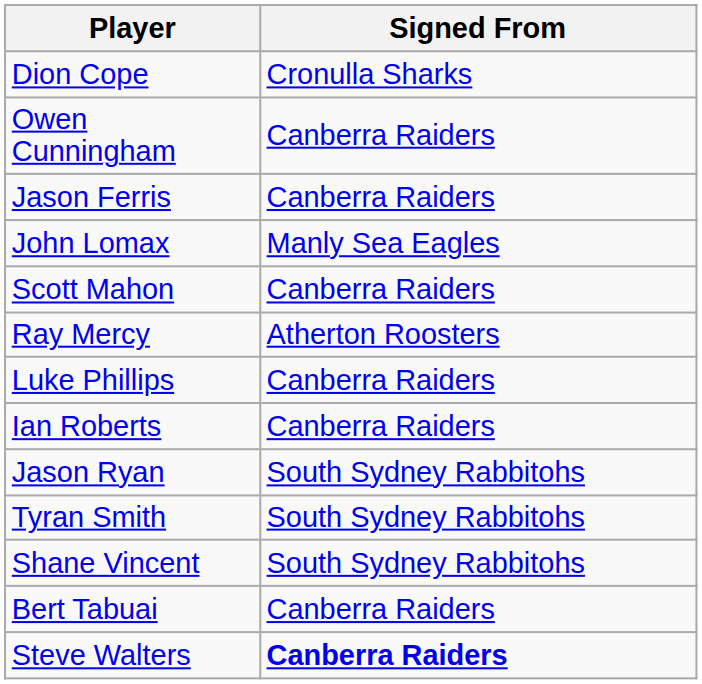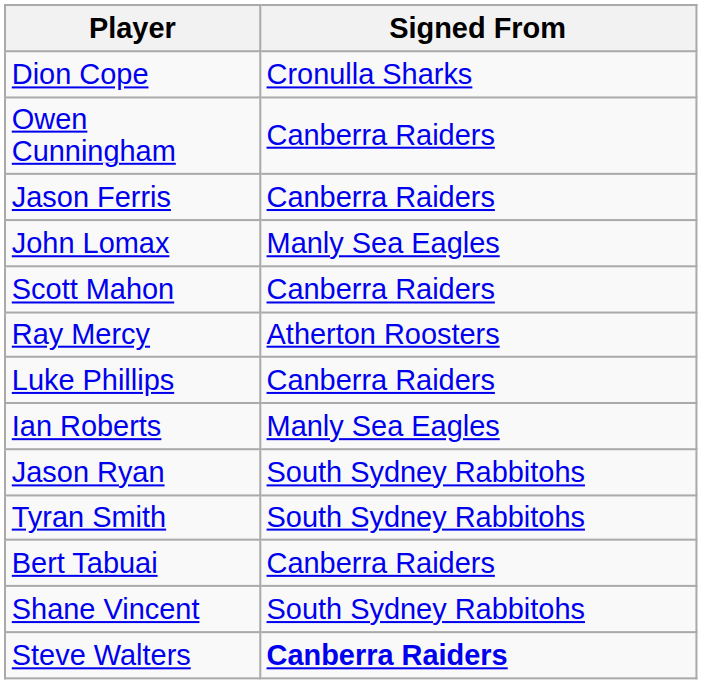Ian Roberts | Signed From: Canberra Raiders -> Manly Sea Eagles
rows swapped: Bert Tabuai <-> Shane Vincent
